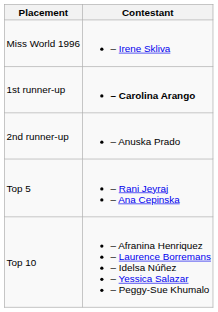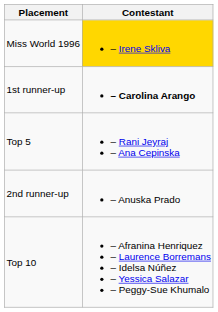Miss World 1996 | Contestant: no background -> gold background
rows swapped: 2nd runner-up <-> Top 5
